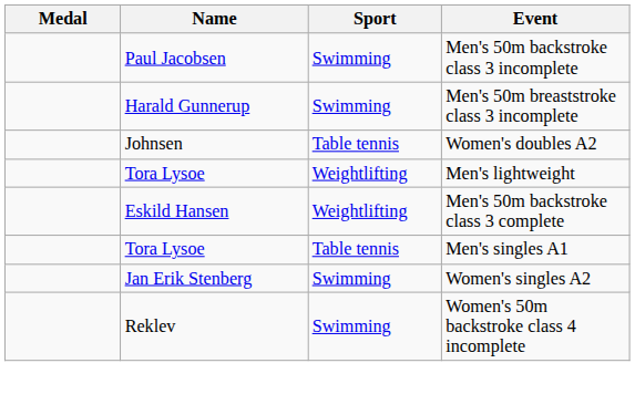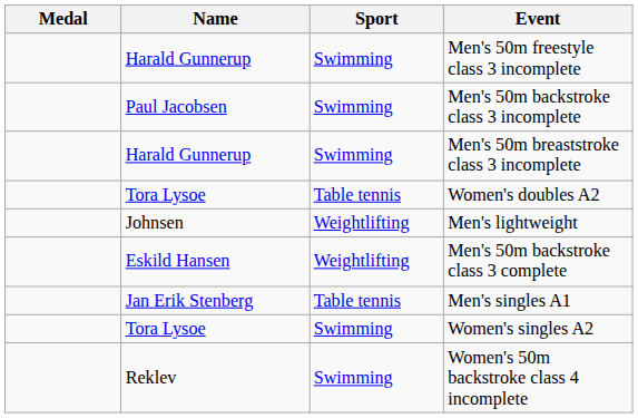+ row: Harald Gunnerup | Swimming | Men's 50m freestyle class 3 incomplete
Women's doubles A2 | Name: Johnsen -> Tora Lysoe
Men's lightweight | Name: Tora Lysoe -> Johnsen
Men's singles A1 | Name: Tora Lysoe -> Jan Erik Stenberg
Women's singles A2 | Name: Jan Erik Stenberg -> Tora Lysoe
